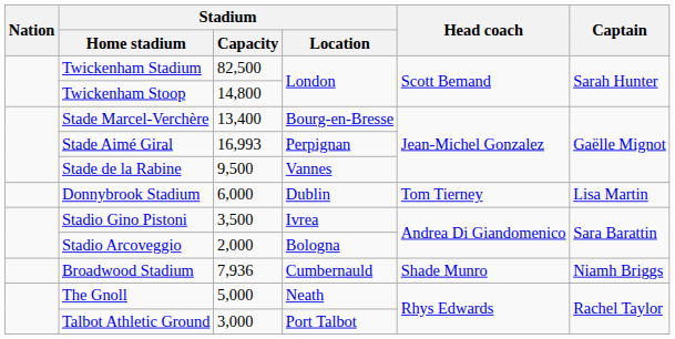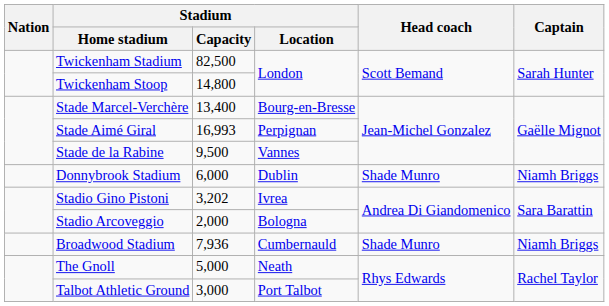Donnybrook Stadium | Head coach: Tom Tierney -> Shade Munro
Donnybrook Stadium | Captain: Lisa Martin -> Niamh Briggs
Stadio Gino Pistoni | Stadium / Capacity: 3,500 -> 3,202
